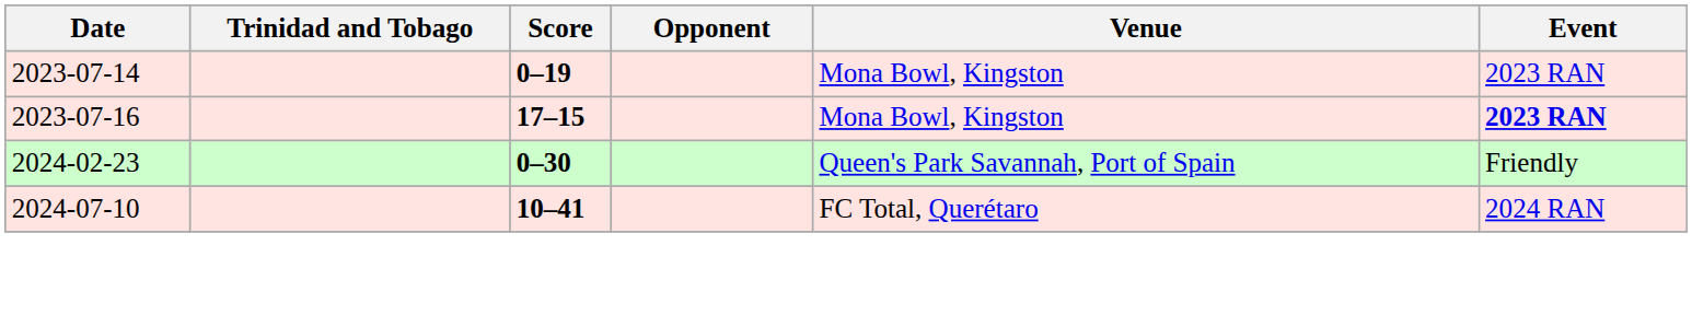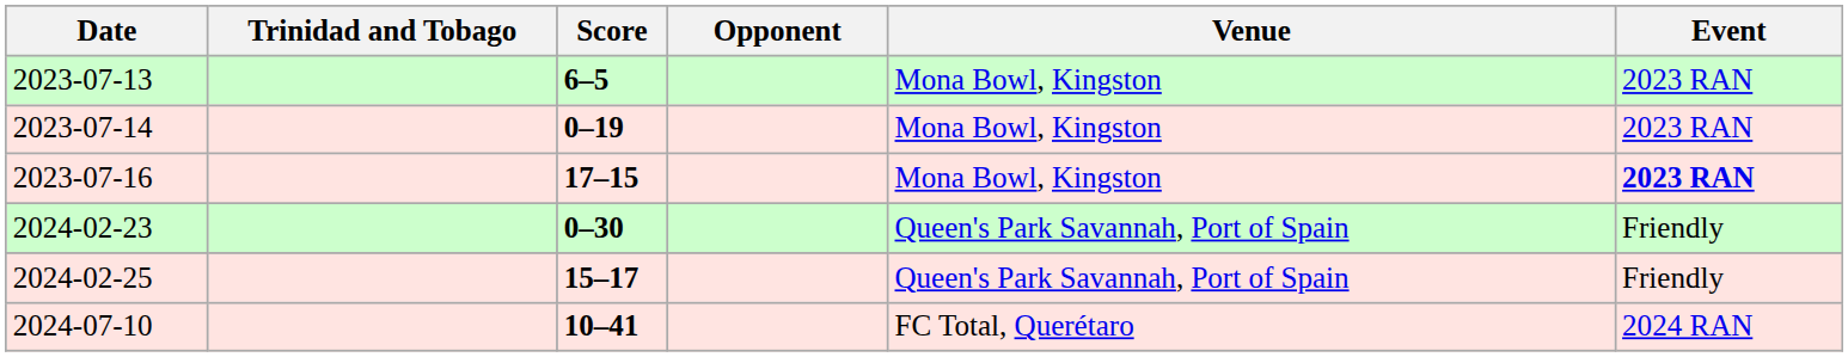+ row: 2023-07-13 | 6–5 | Mona Bowl, Kingston | 2023 RAN
+ row: 2024-02-25 | 15–17 | Queen's Park Savannah, Port of Spain | Friendly
